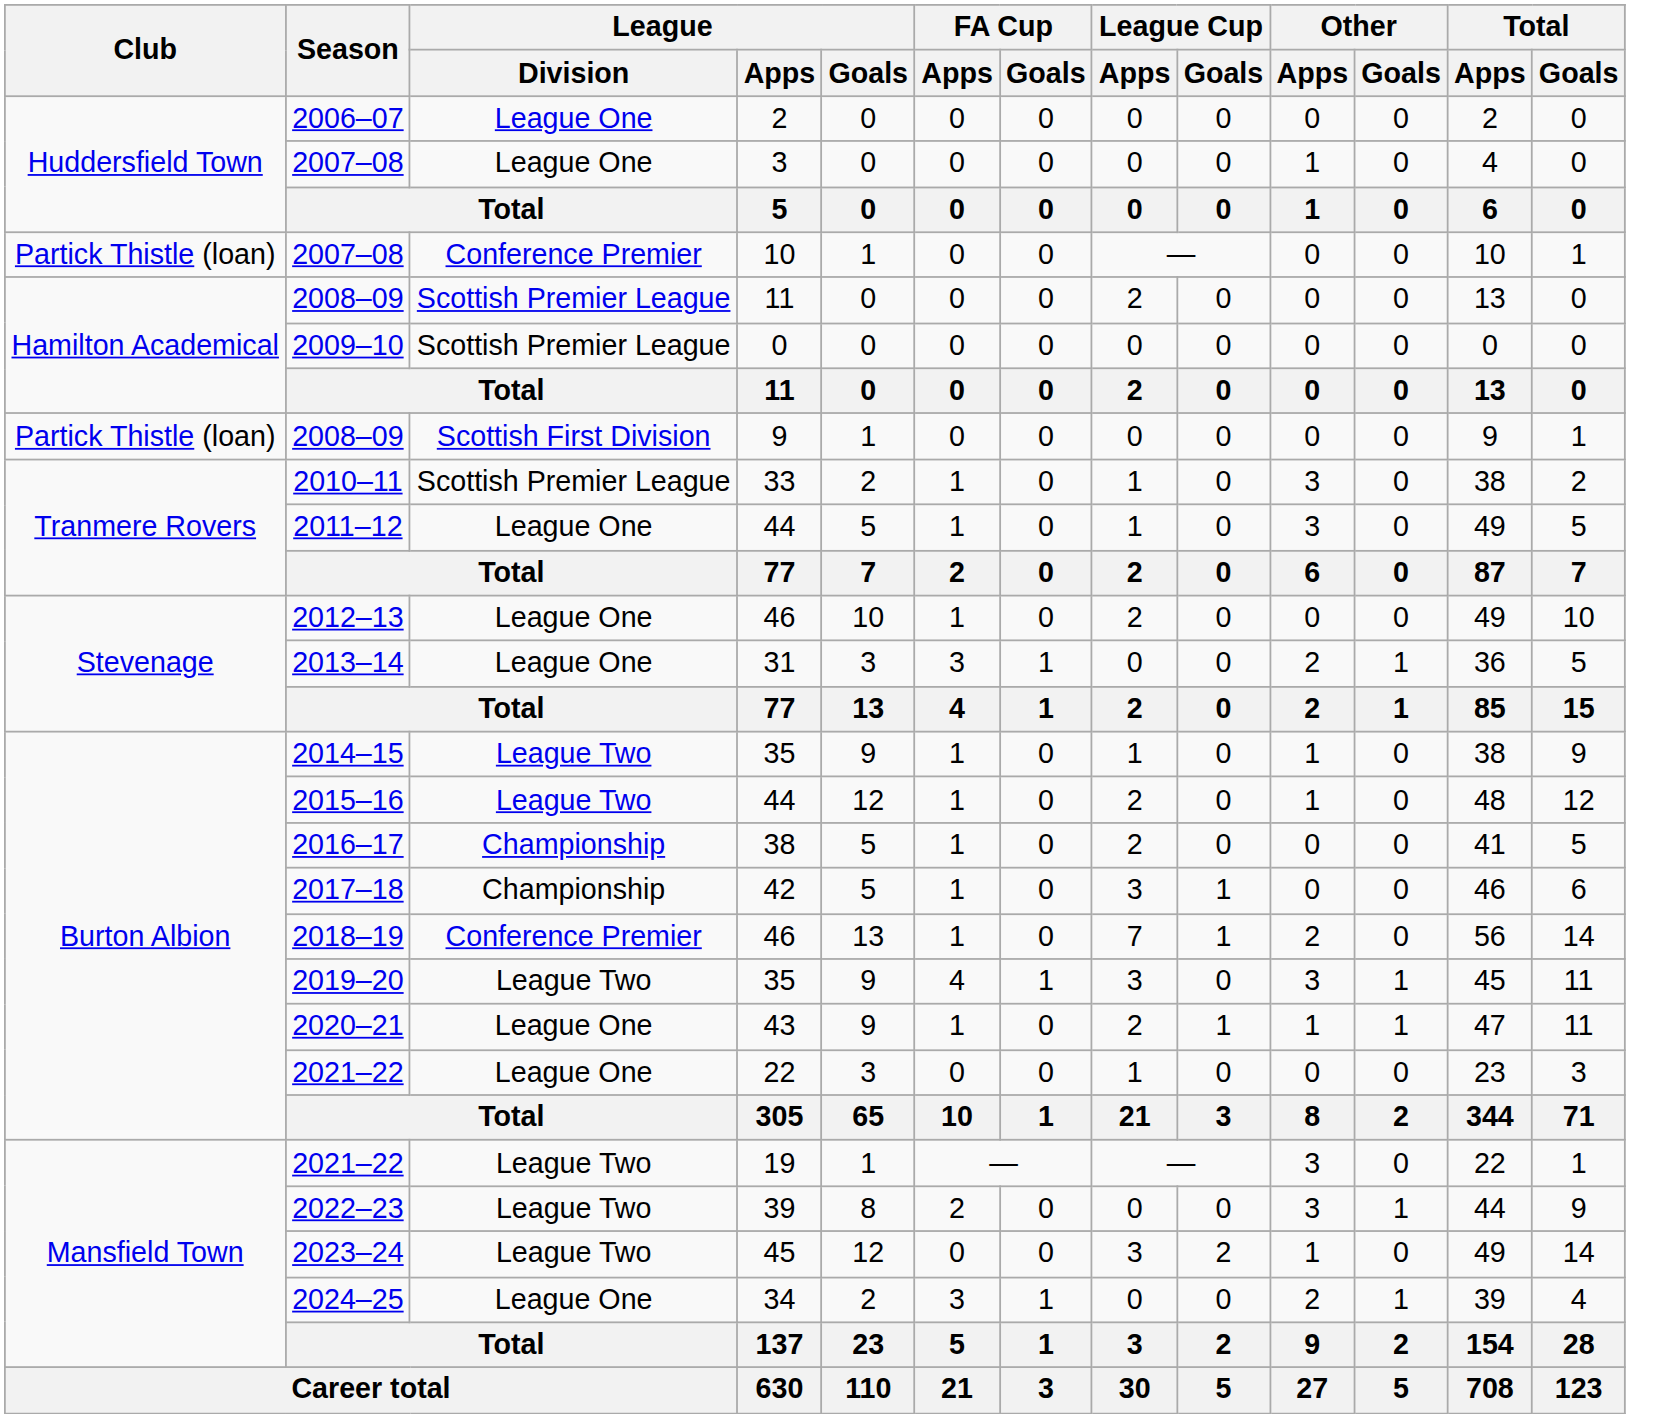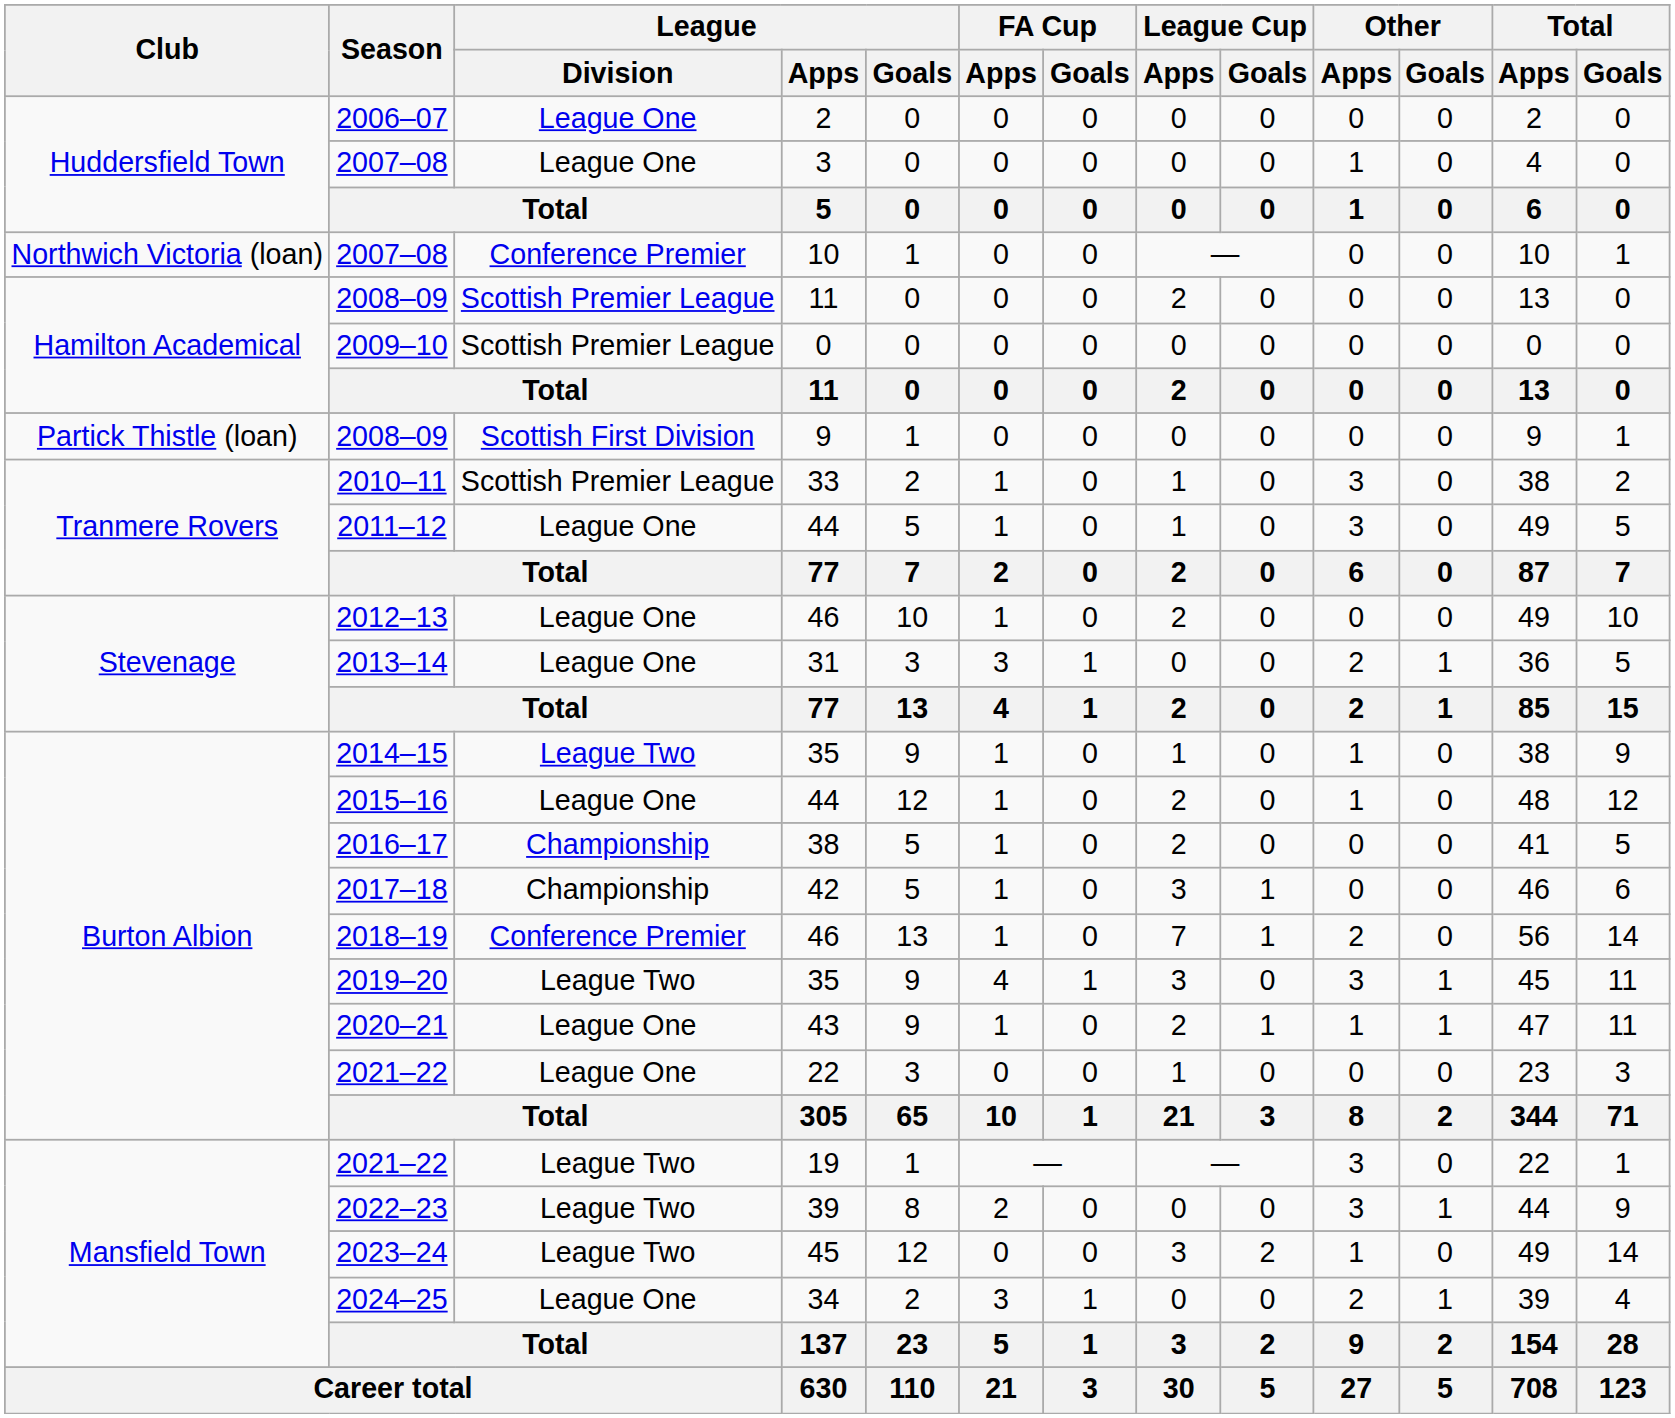2007–08 / 10 | Club: Partick Thistle (loan) -> Northwich Victoria (loan)
2015–16 | League / Division: League Two -> League One
